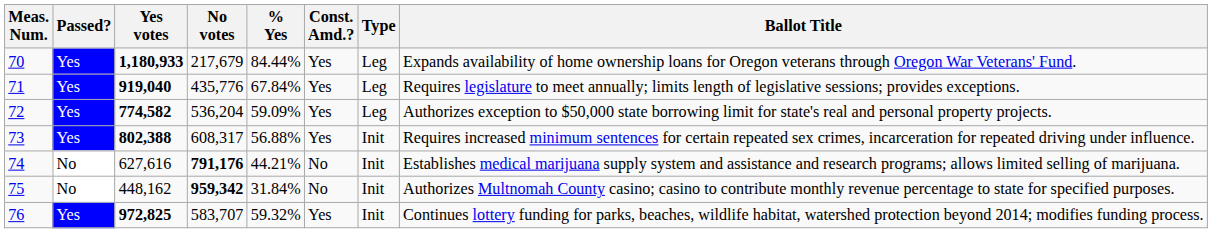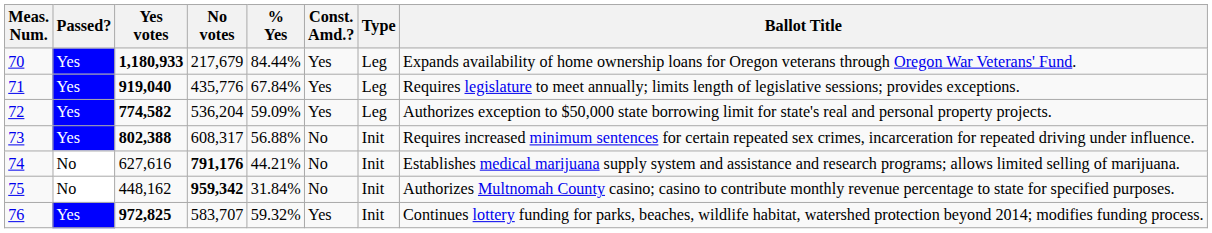73 | Const. Amd.?: Yes -> No
